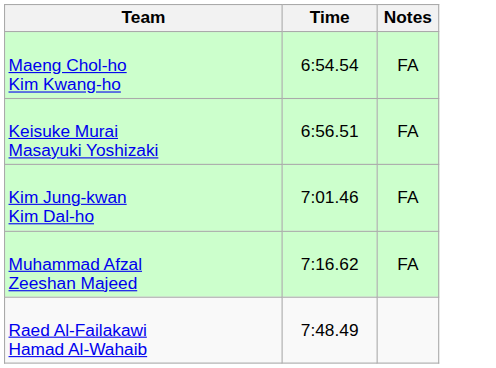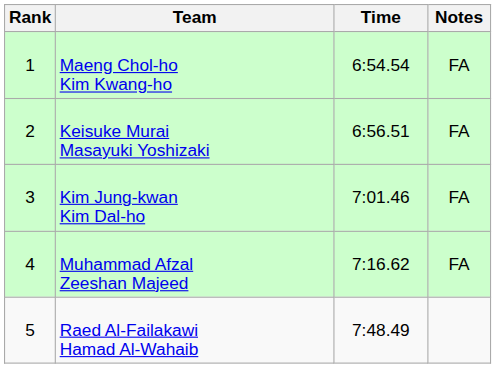+ column: Rank | 1 | 2 | 3 | 4 | 5
